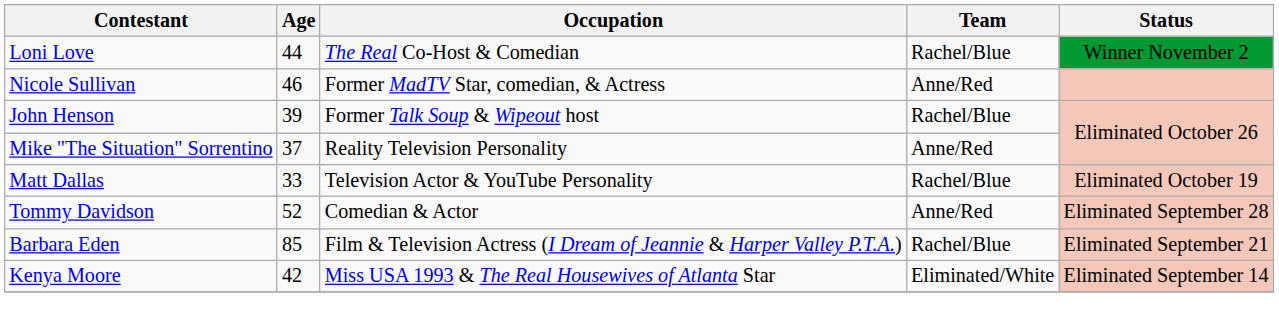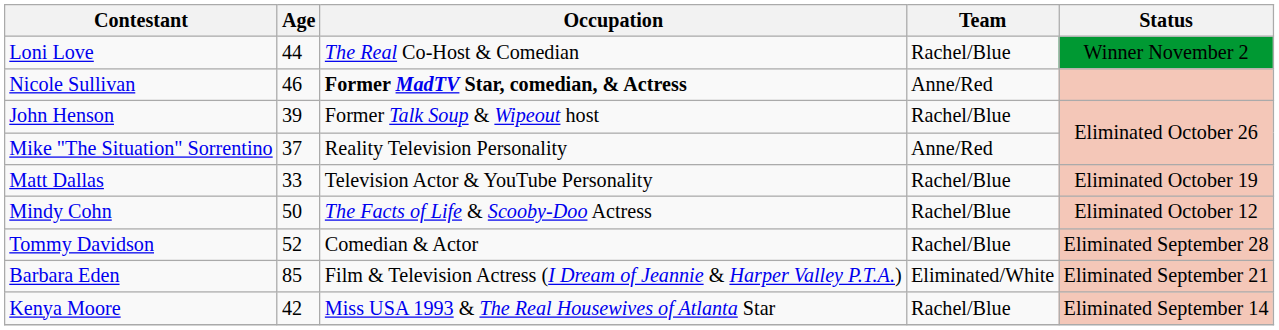Nicole Sullivan | Occupation: normal -> bold
+ row: Mindy Cohn | 50 | The Facts of Life & Scooby-Doo Actress | Rachel/Blue | Eliminated October 12
Tommy Davidson | Team: Anne/Red -> Rachel/Blue
Barbara Eden | Team: Rachel/Blue -> Eliminated/White
Kenya Moore | Team: Eliminated/White -> Rachel/Blue
